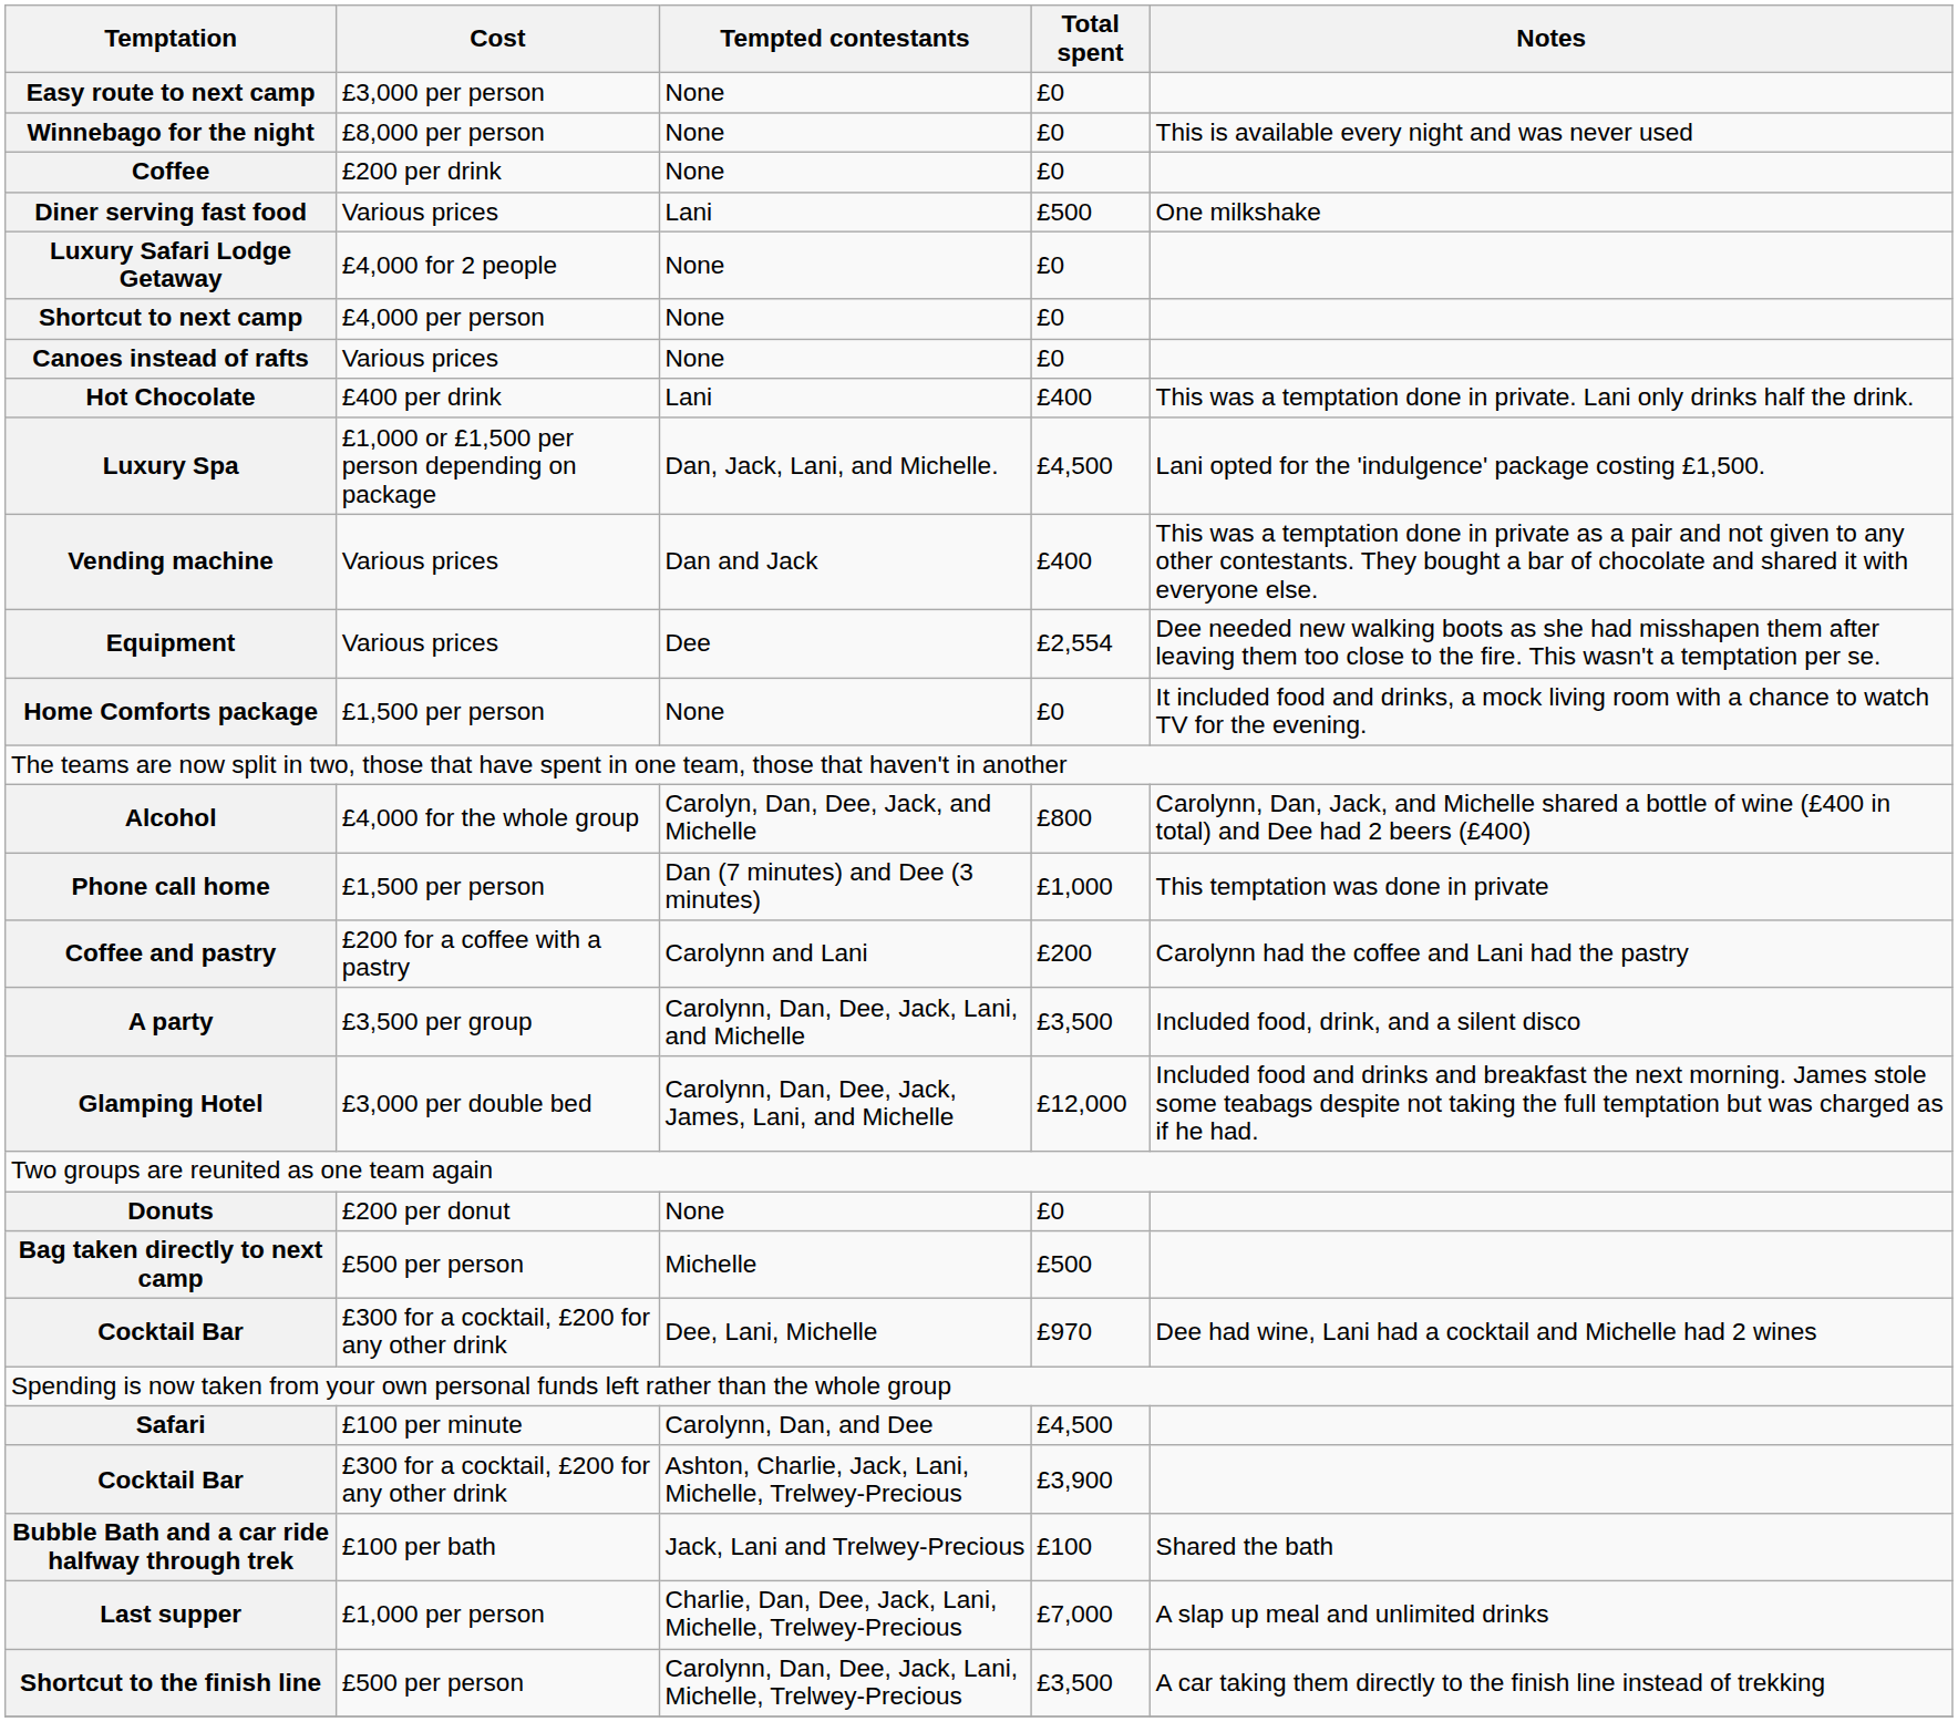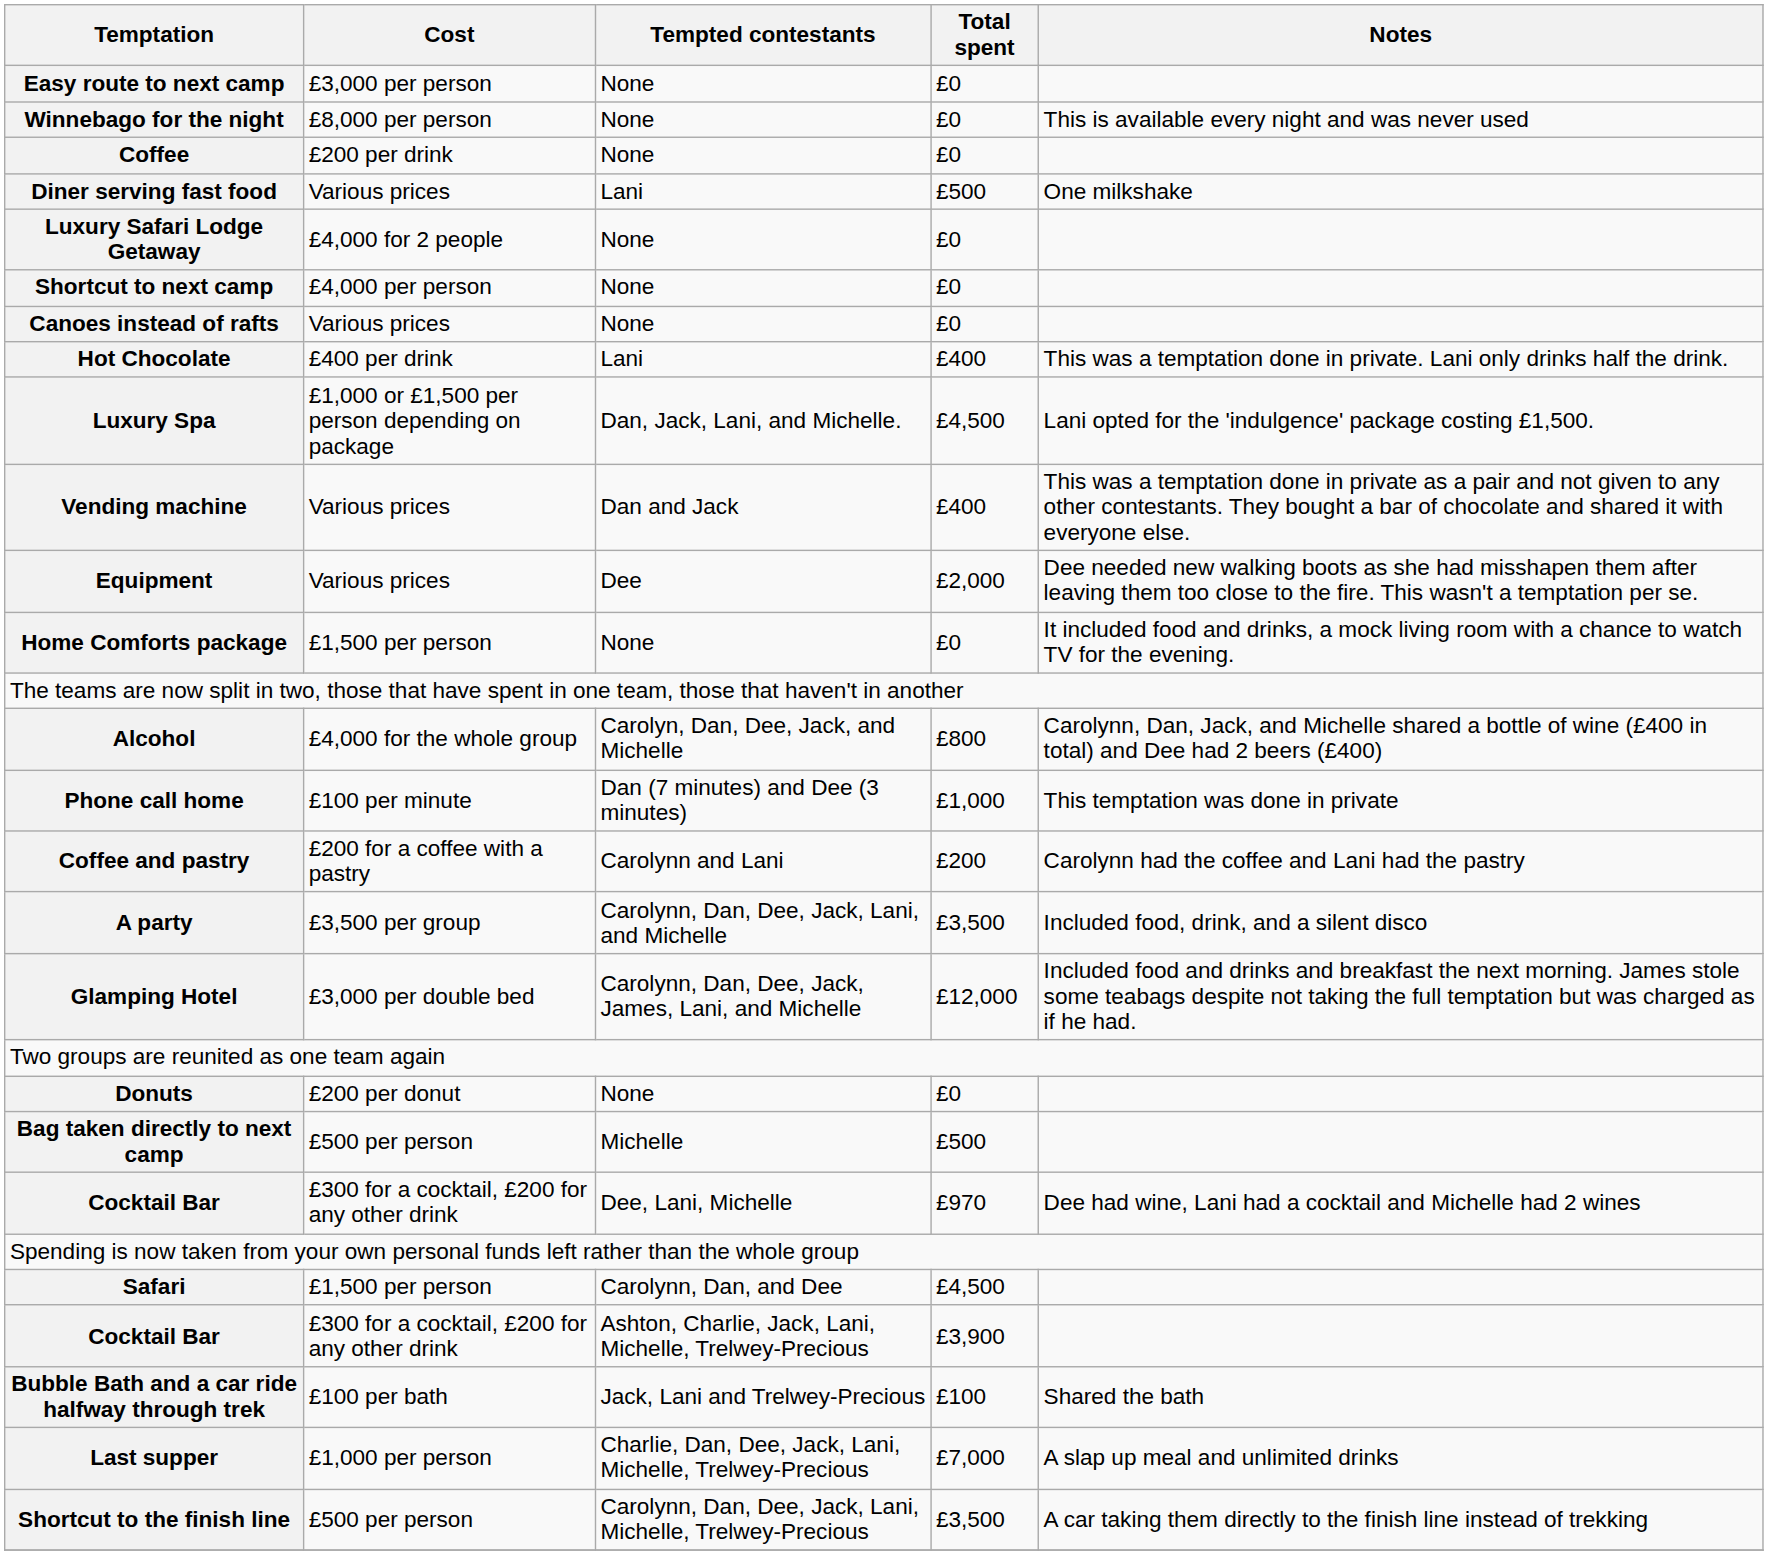Equipment | Total spent: £2,554 -> £2,000
Phone call home | Cost: £1,500 per person -> £100 per minute
Safari | Cost: £100 per minute -> £1,500 per person
